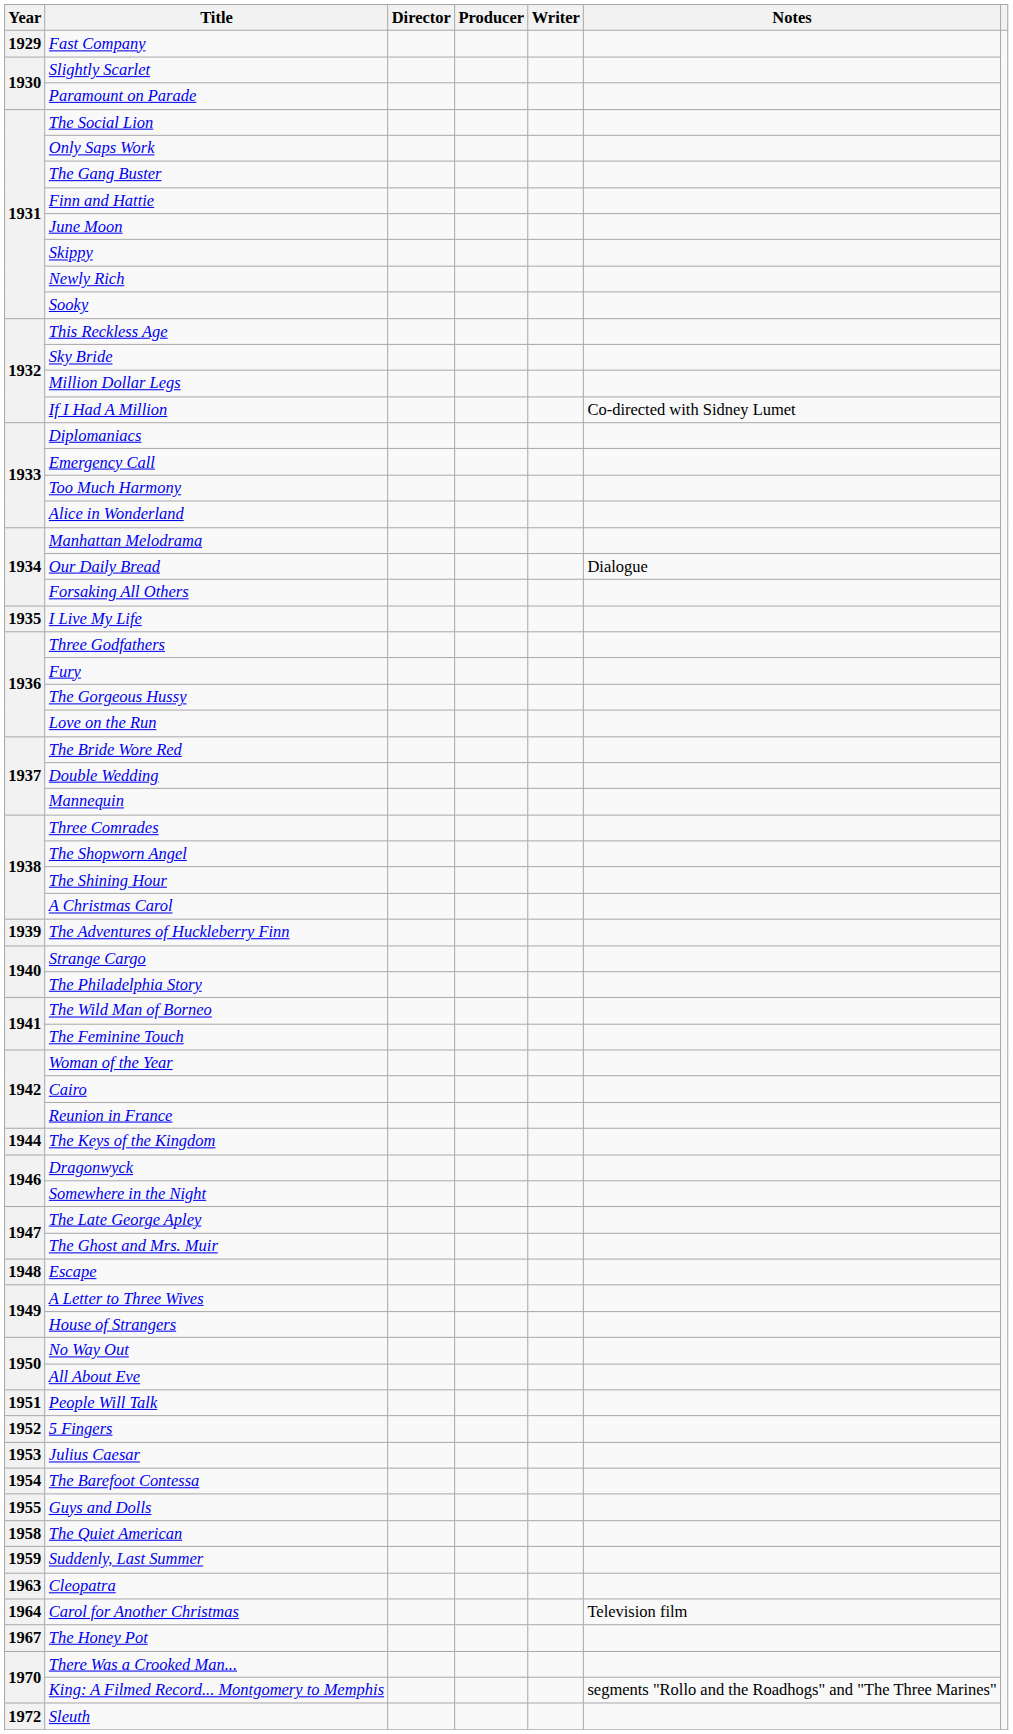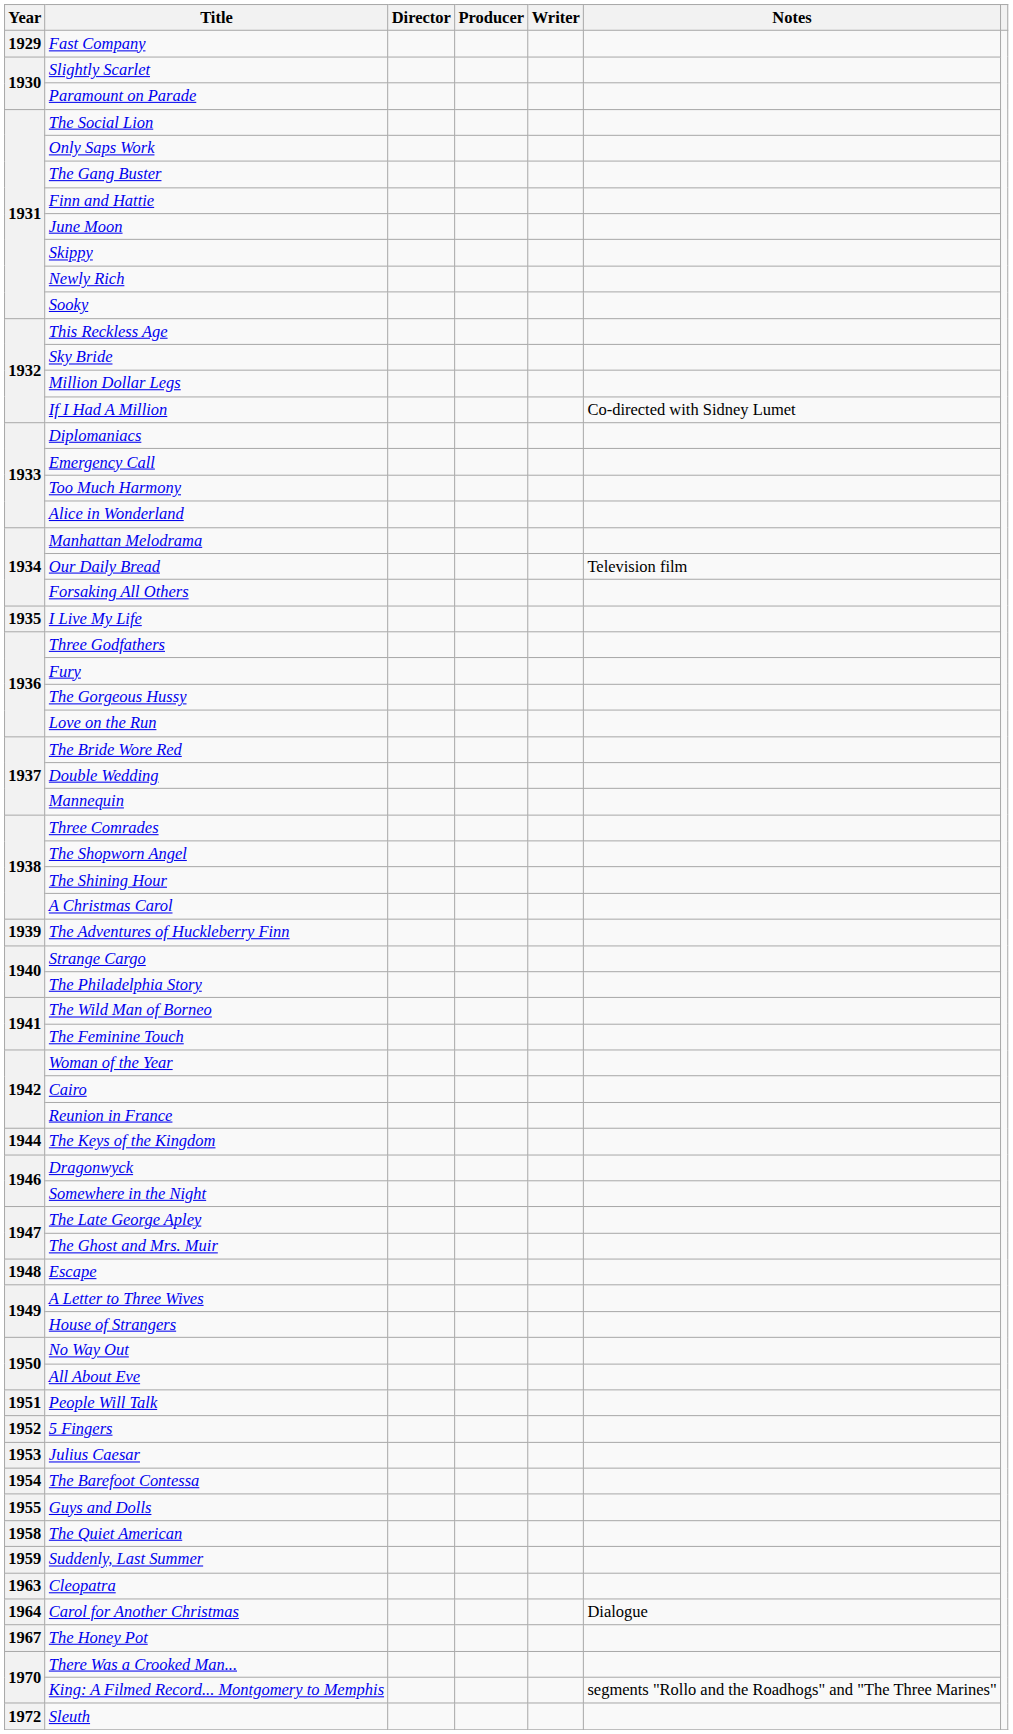Our Daily Bread | Notes: Dialogue -> Television film
Carol for Another Christmas | Notes: Television film -> Dialogue
